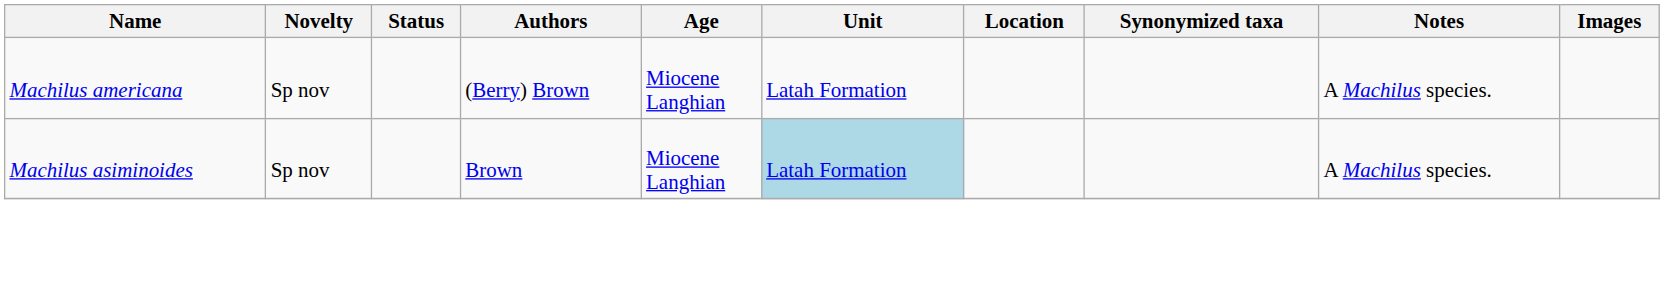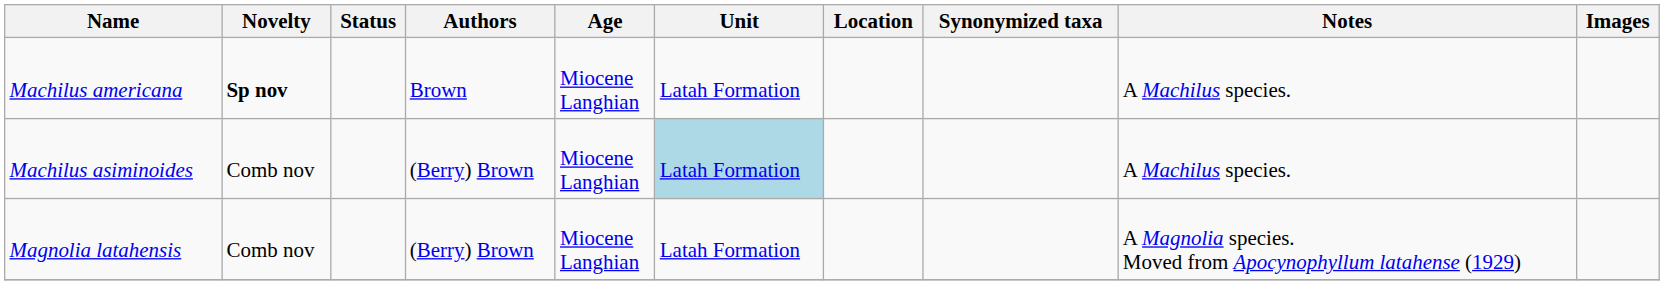Machilus americana | Novelty: normal -> bold
Machilus americana | Authors: (Berry) Brown -> Brown
Machilus asiminoides | Novelty: Sp nov -> Comb nov
Machilus asiminoides | Authors: Brown -> (Berry) Brown
+ row: Magnolia latahensis | Comb nov | (Berry) Brown | Miocene Langhian | Latah Formation | A Magnolia species. Moved from Apocynophyllum latahense (1929)
